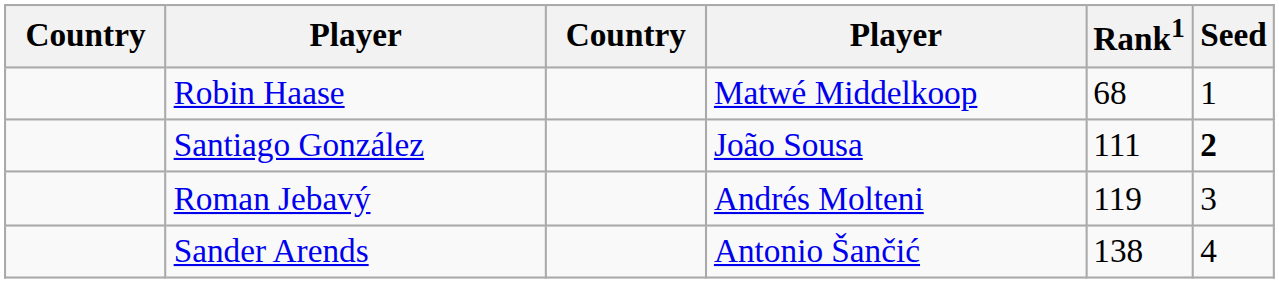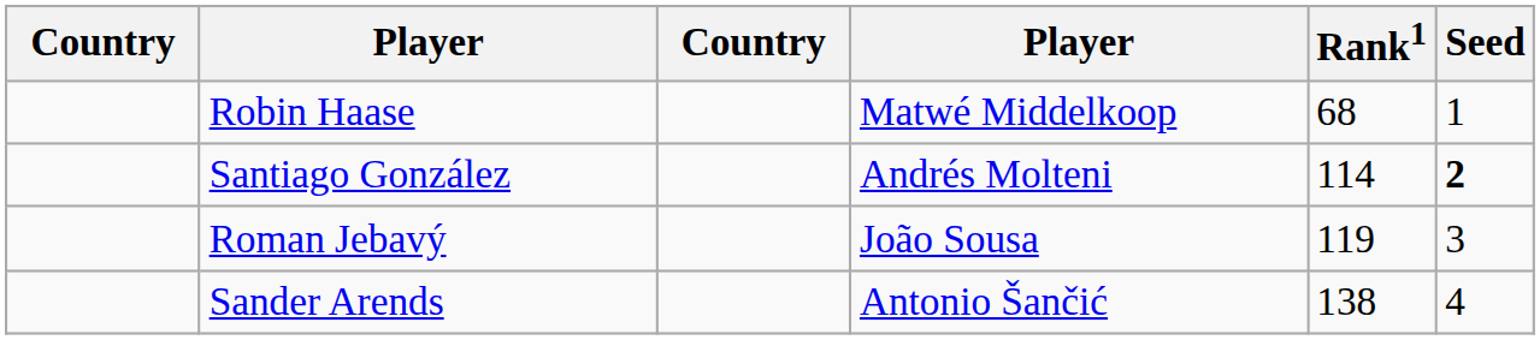Santiago González | column 4: João Sousa -> Andrés Molteni
Santiago González | Rank1: 111 -> 114
Roman Jebavý | column 4: Andrés Molteni -> João Sousa
